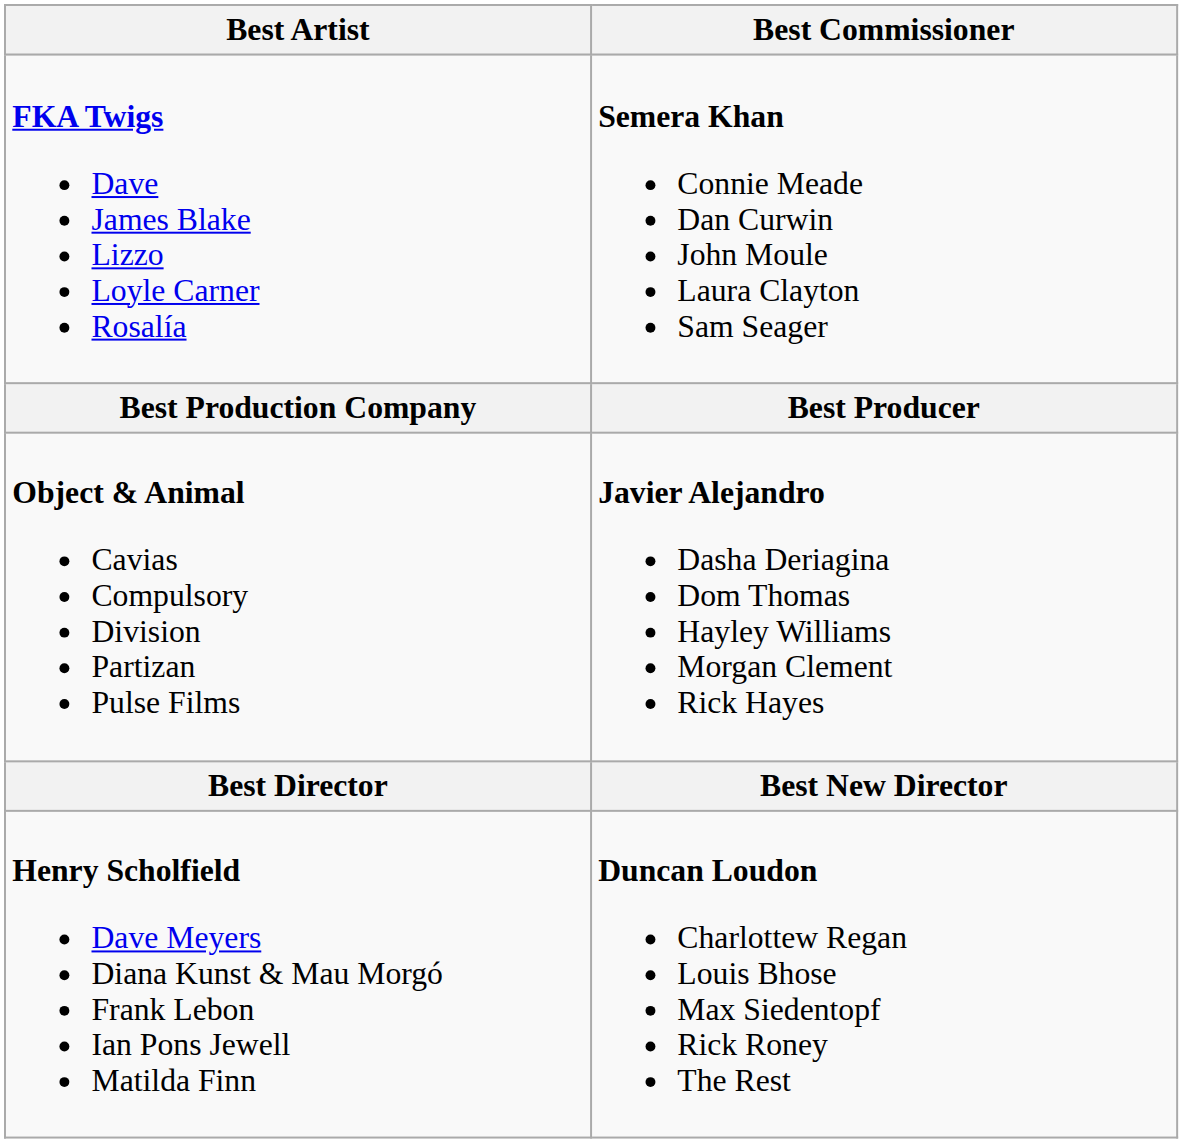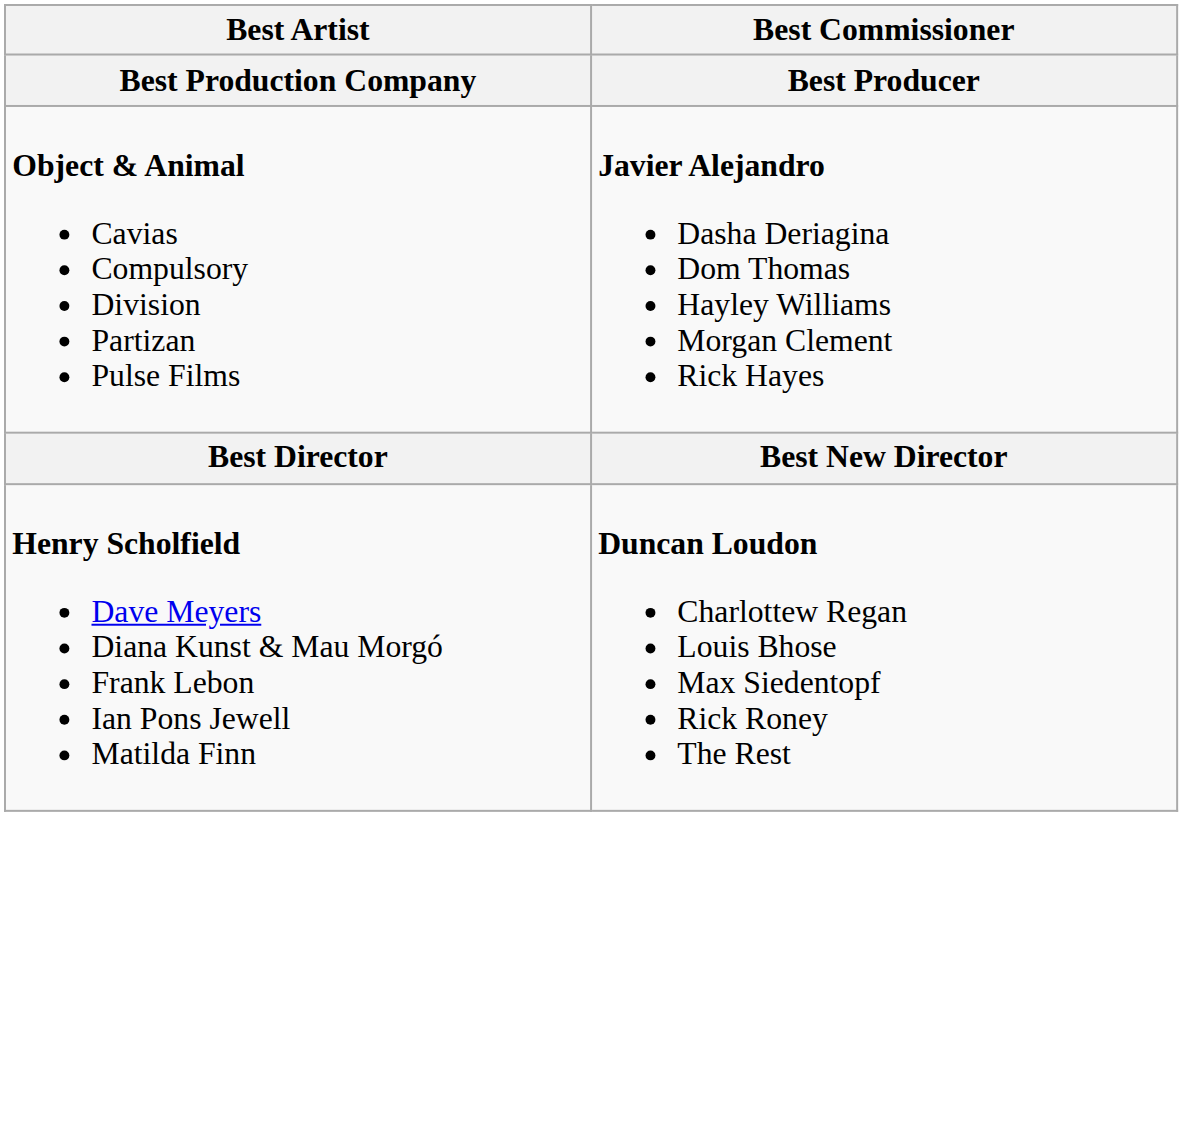- row: FKA Twigs Dave James Blake Lizzo Loyle Carner Rosalía | Semera Khan Connie Meade Dan Curwin John Moule Laura Clayton Sam Seager
